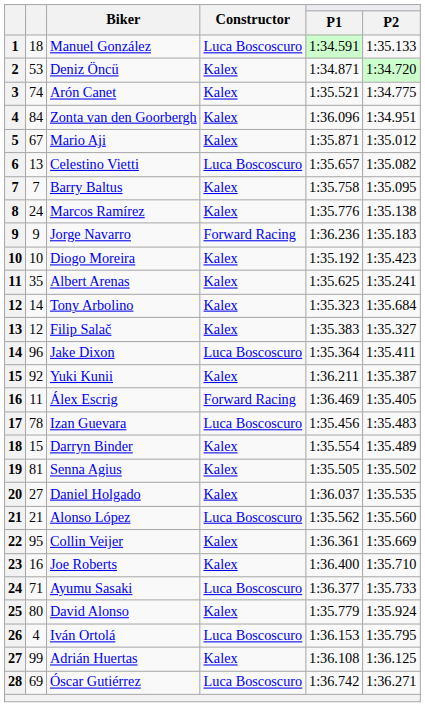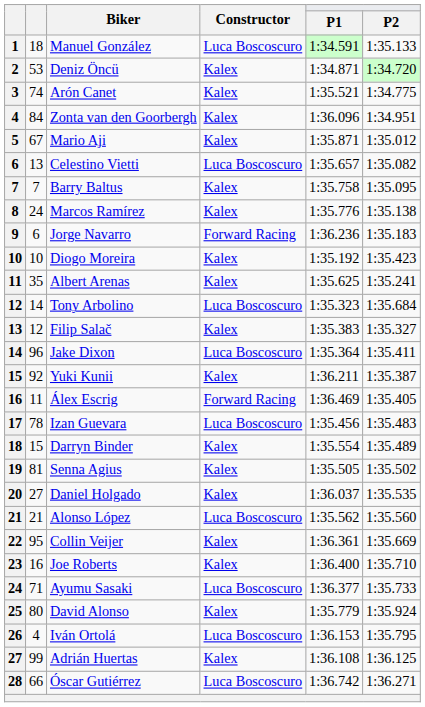Jorge Navarro | column 2: 9 -> 6
Tony Arbolino | Constructor: Kalex -> Luca Boscoscuro
Óscar Gutiérrez | column 2: 69 -> 66
